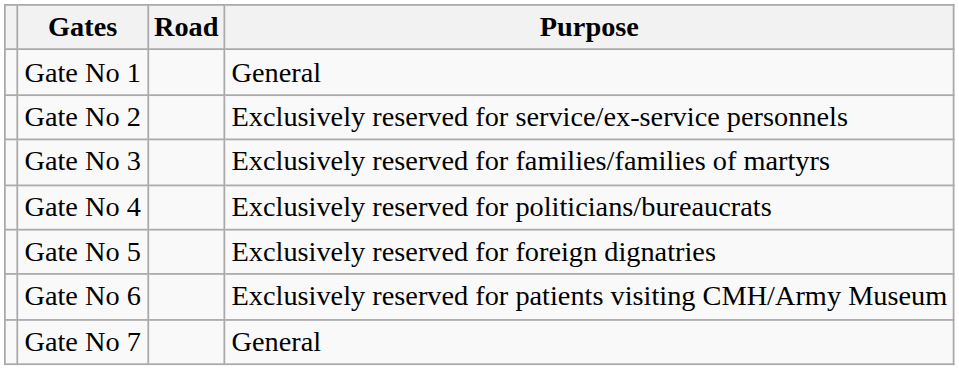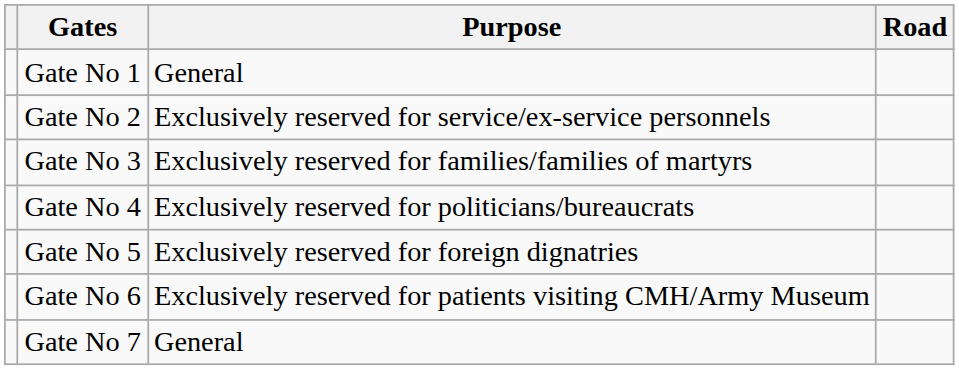columns swapped: Purpose <-> Road
